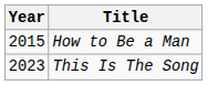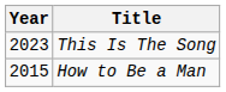rows swapped: How to Be a Man <-> This Is The Song
